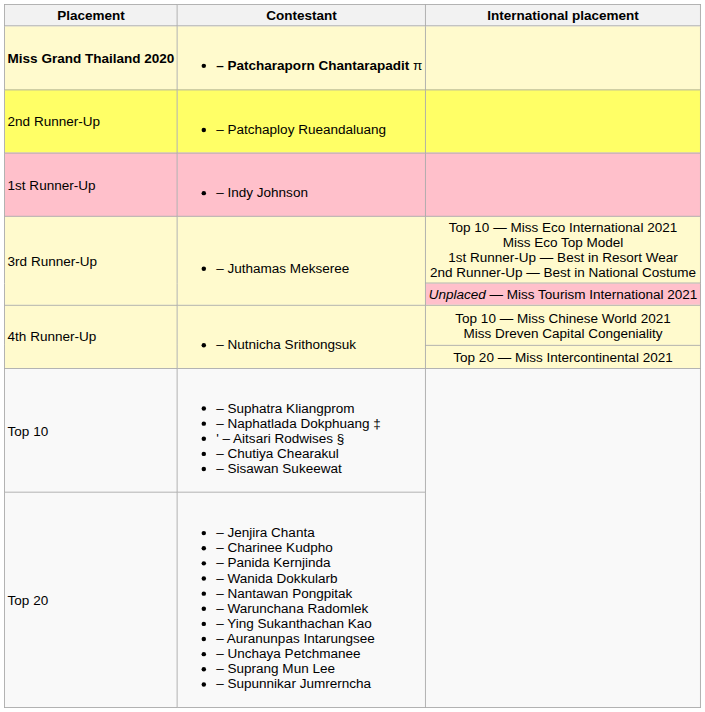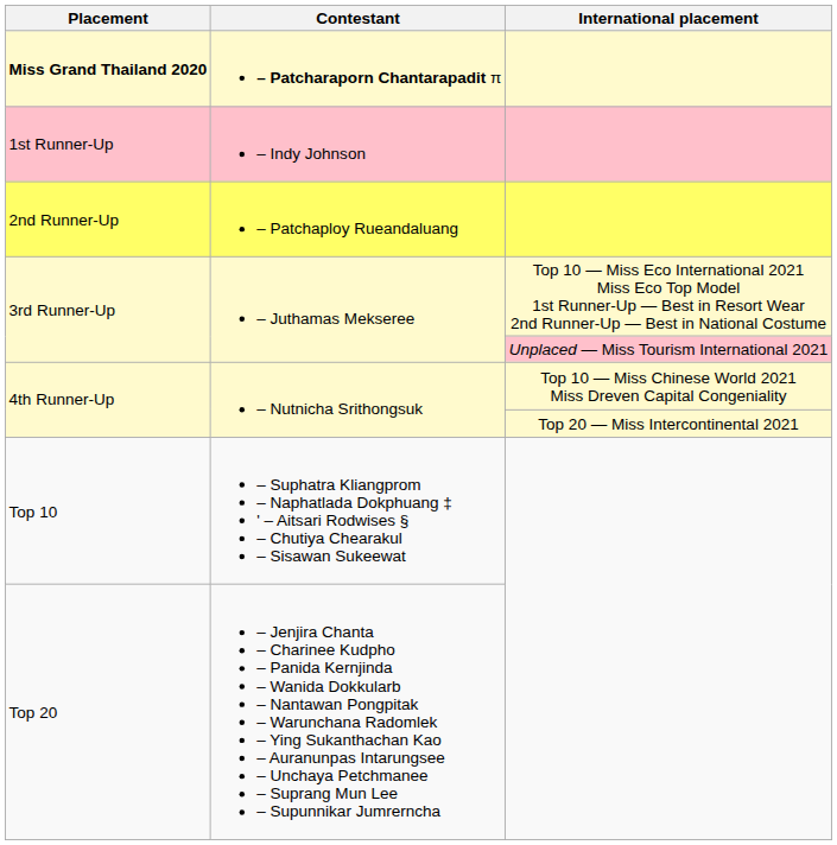rows swapped: 1st Runner-Up <-> 2nd Runner-Up
